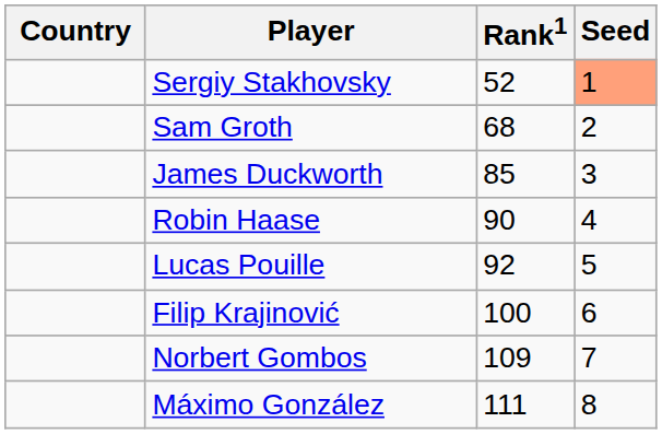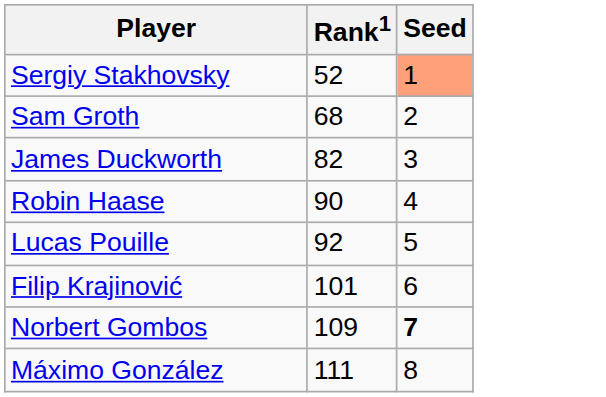- column: Country
James Duckworth | Rank1: 85 -> 82
Filip Krajinović | Rank1: 100 -> 101
Norbert Gombos | Seed: normal -> bold
